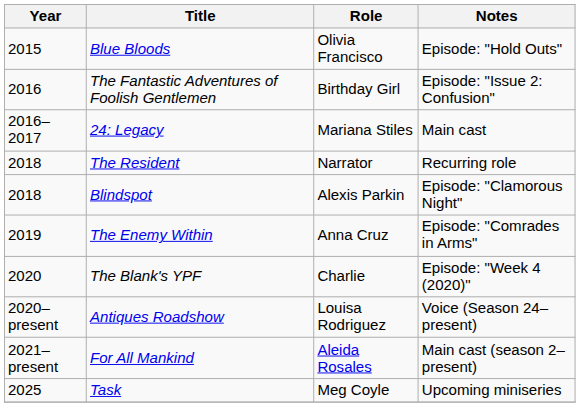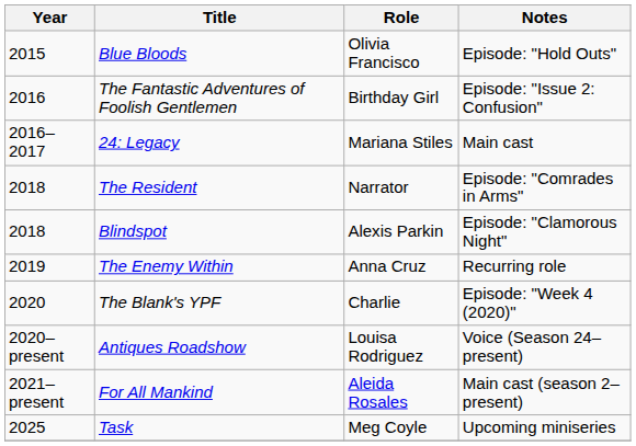The Resident | Notes: Recurring role -> Episode: "Comrades in Arms"
The Enemy Within | Notes: Episode: "Comrades in Arms" -> Recurring role
